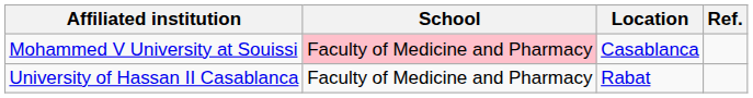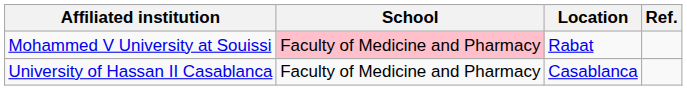Mohammed V University at Souissi | Location: Casablanca -> Rabat
University of Hassan II Casablanca | Location: Rabat -> Casablanca
